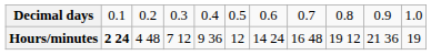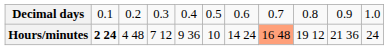Hours/minutes | column 6: 12 -> 10
Hours/minutes | column 8: no background -> lightsalmon background
Hours/minutes | column 11: 19 -> 24
